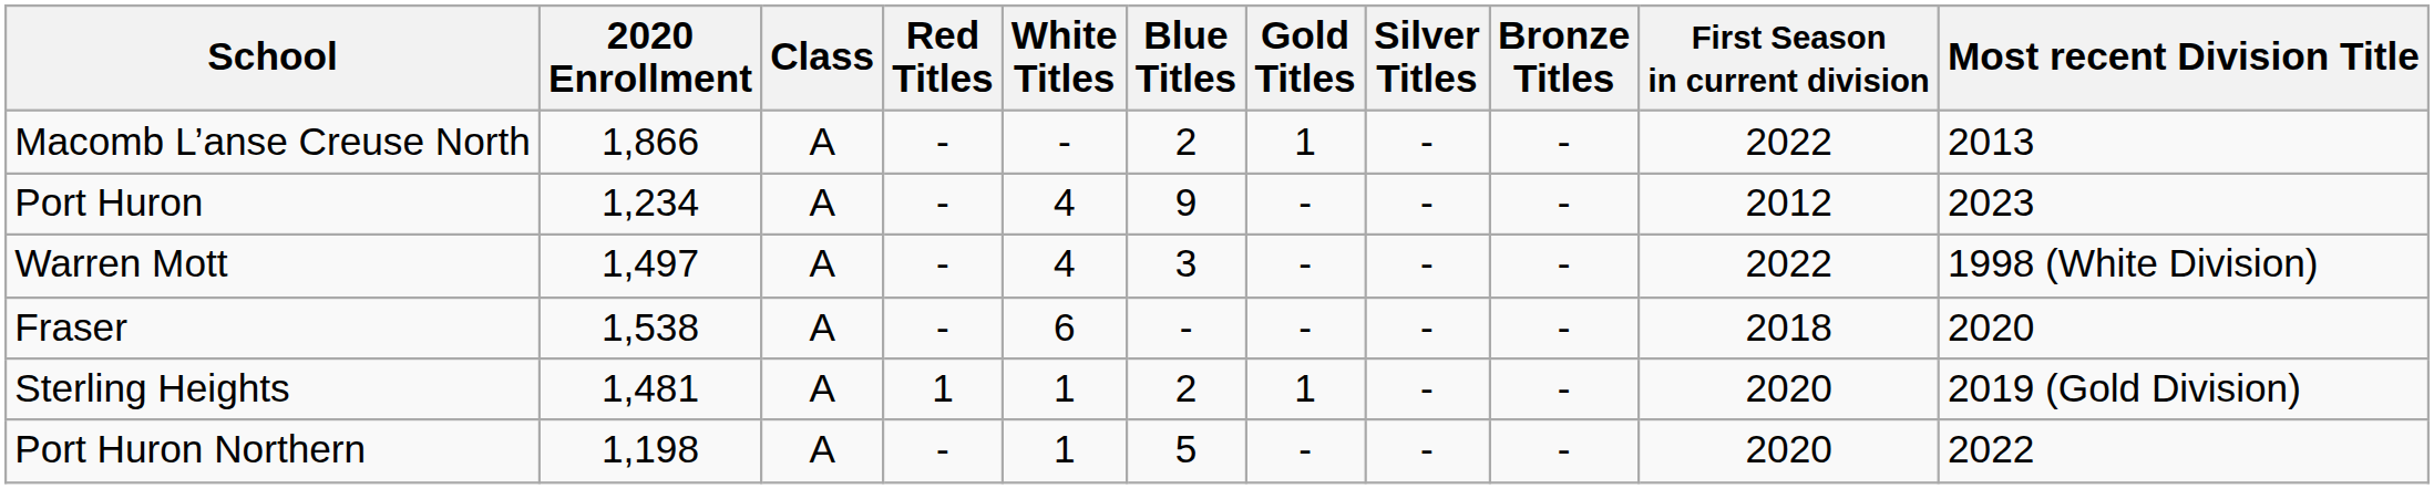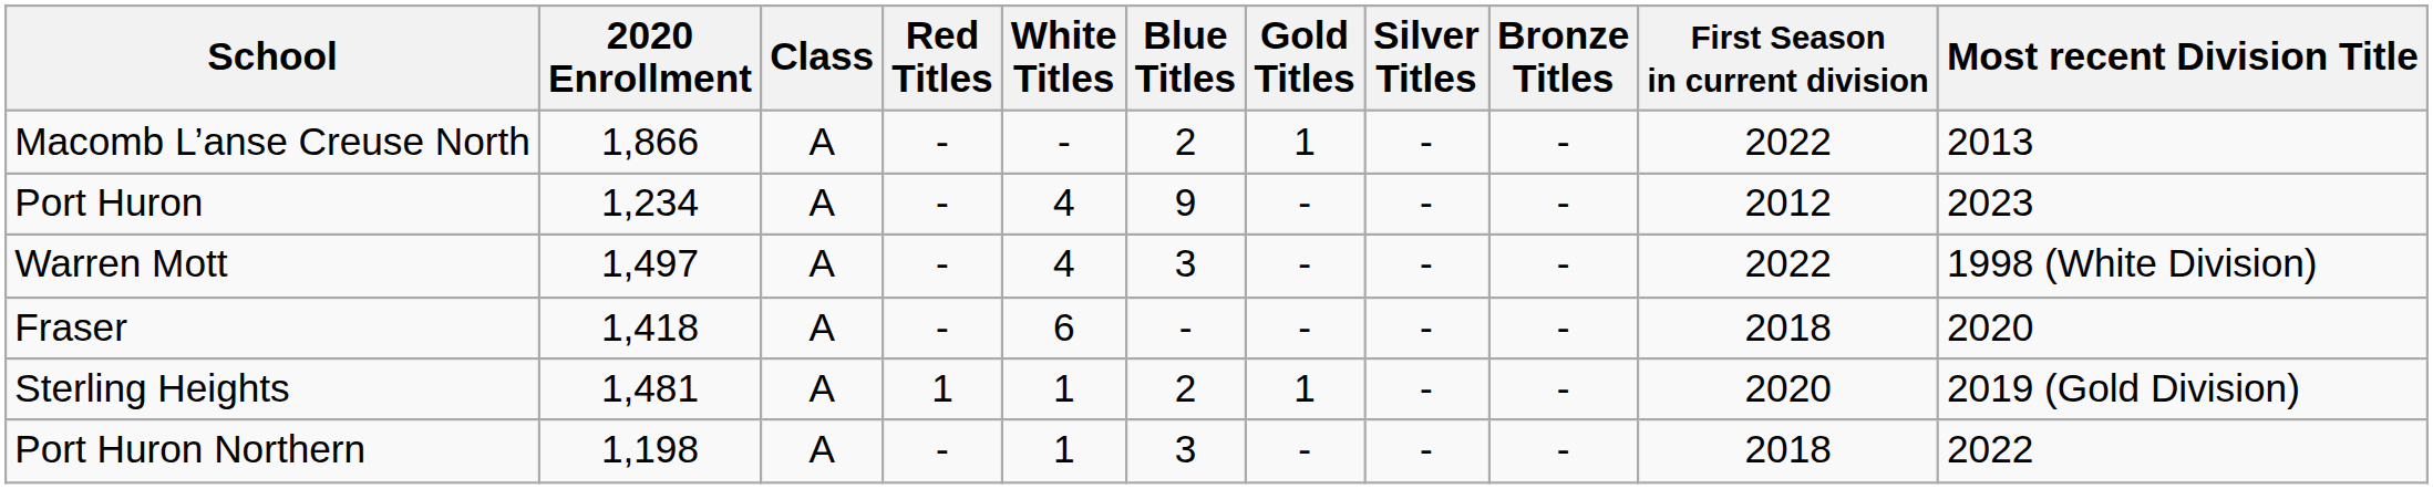Fraser | 2020 Enrollment: 1,538 -> 1,418
Port Huron Northern | Blue Titles: 5 -> 3
Port Huron Northern | First Season in current division: 2020 -> 2018
